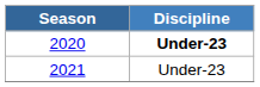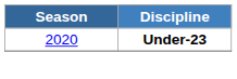- row: 2021 | Under-23
